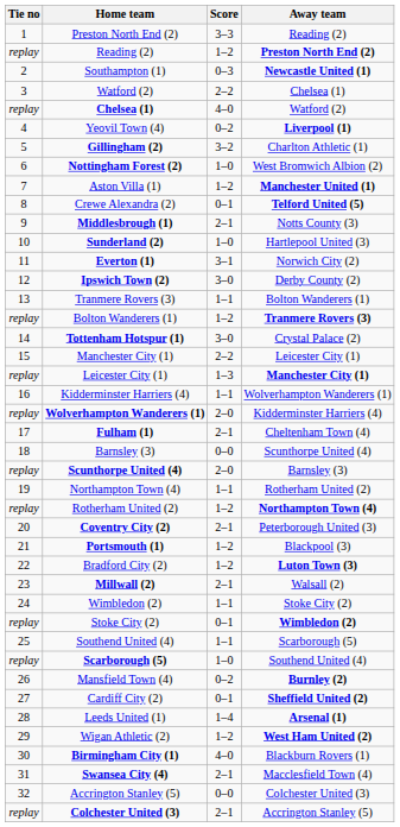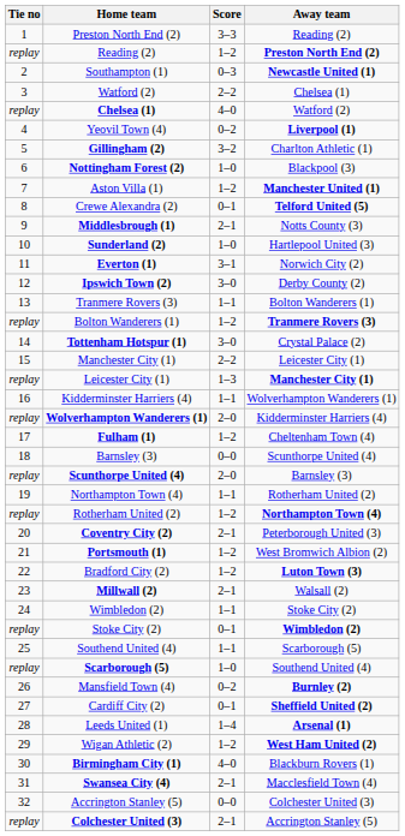Nottingham Forest (2) | Away team: West Bromwich Albion (2) -> Blackpool (3)
Fulham (1) | Score: 2–1 -> 1–2
Portsmouth (1) | Away team: Blackpool (3) -> West Bromwich Albion (2)
